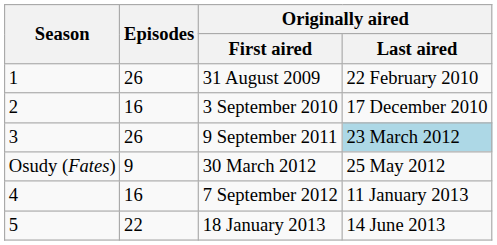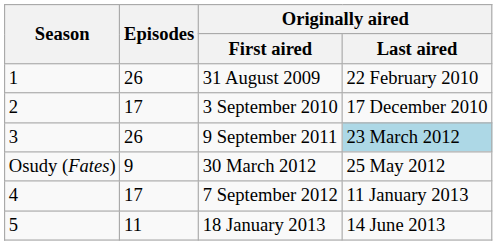3 September 2010 | Episodes: 16 -> 17
7 September 2012 | Episodes: 16 -> 17
18 January 2013 | Episodes: 22 -> 11
